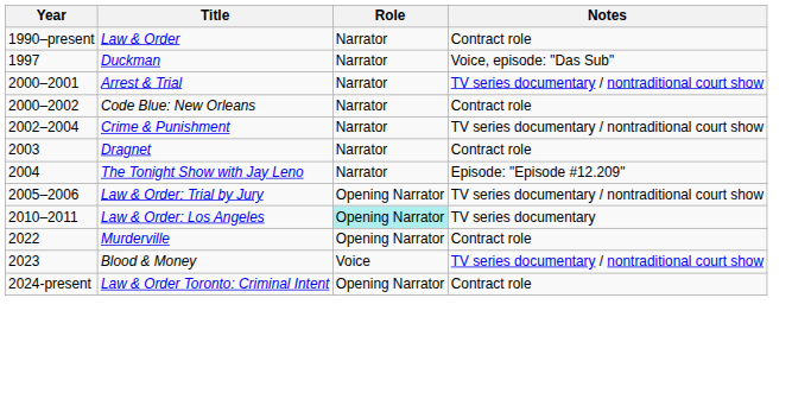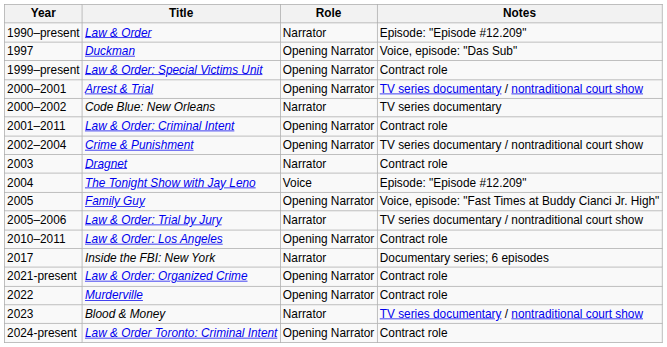Law & Order | Notes: Contract role -> Episode: "Episode #12.209"
Duckman | Role: Narrator -> Opening Narrator
+ row: 1999–present | Law & Order: Special Victims Unit | Opening Narrator | Contract role
Arrest & Trial | Role: Narrator -> Opening Narrator
Code Blue: New Orleans | Notes: Contract role -> TV series documentary
+ row: 2001–2011 | Law & Order: Criminal Intent | Opening Narrator | Contract role
Crime & Punishment | Role: Narrator -> Opening Narrator
The Tonight Show with Jay Leno | Role: Narrator -> Voice
+ row: 2005 | Family Guy | Opening Narrator | Voice, episode: "Fast Times at Buddy Cianci Jr. High"
Law & Order: Trial by Jury | Role: Opening Narrator -> Narrator
Law & Order: Los Angeles | Role: paleturquoise background -> no background
Law & Order: Los Angeles | Notes: TV series documentary -> Contract role
+ row: 2017 | Inside the FBI: New York | Narrator | Documentary series; 6 episodes
+ row: 2021-present | Law & Order: Organized Crime | Opening Narrator | Contract role
Blood & Money | Role: Voice -> Narrator
